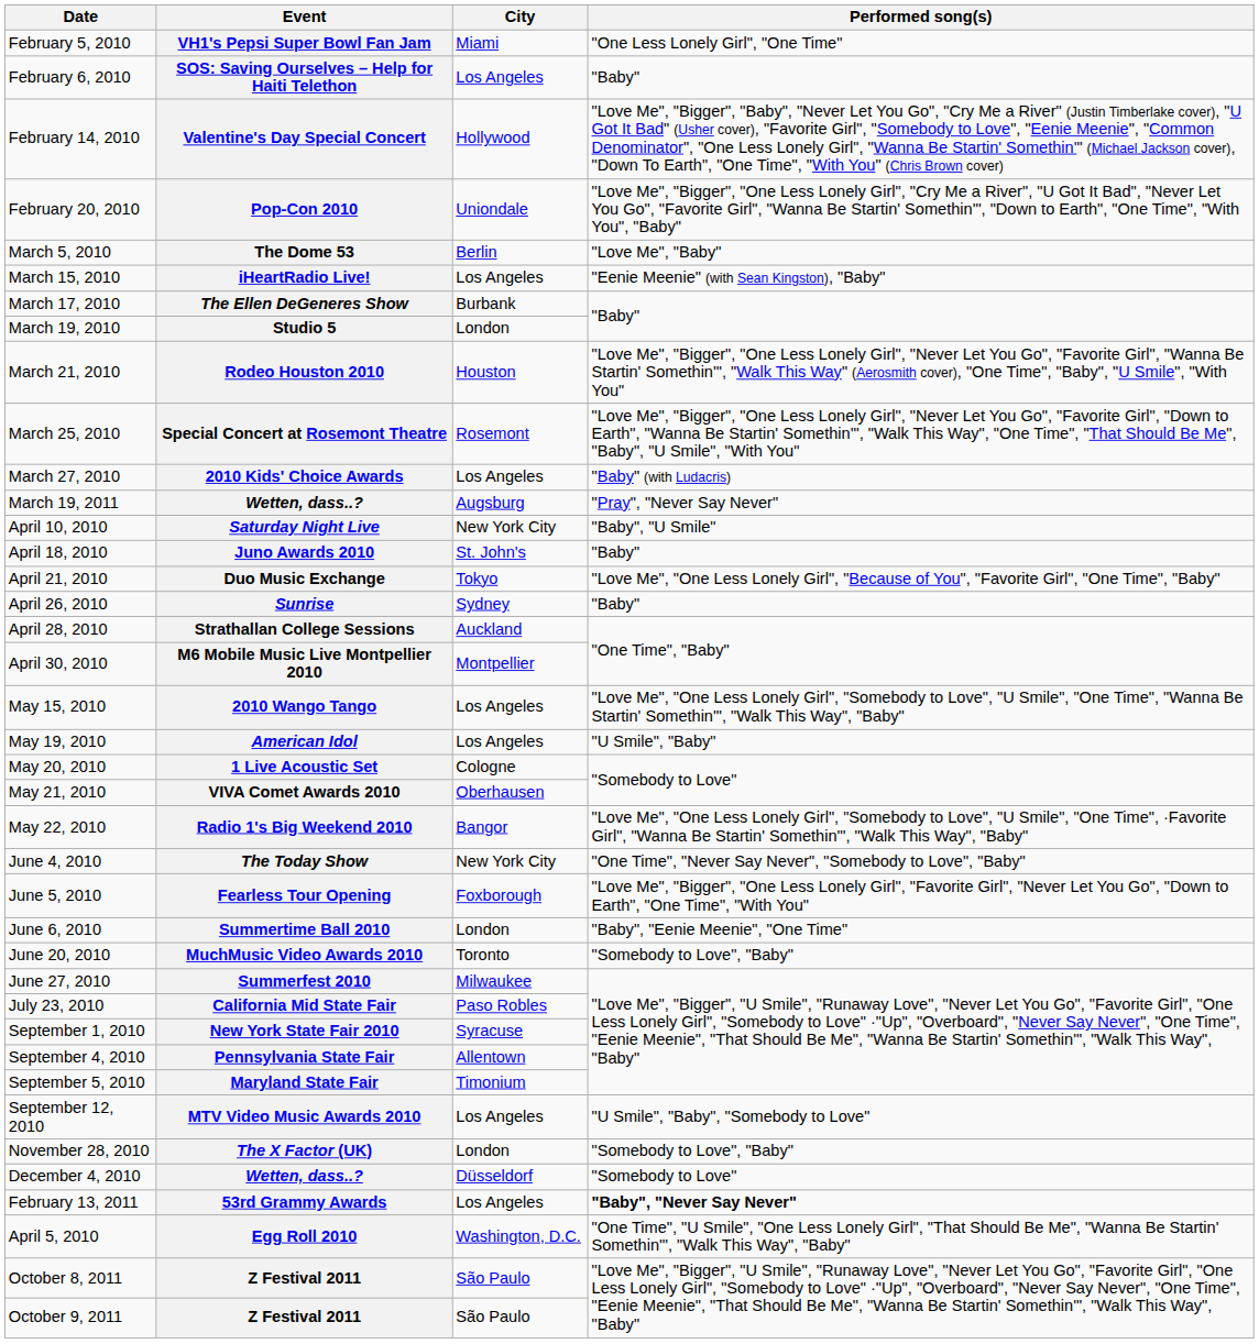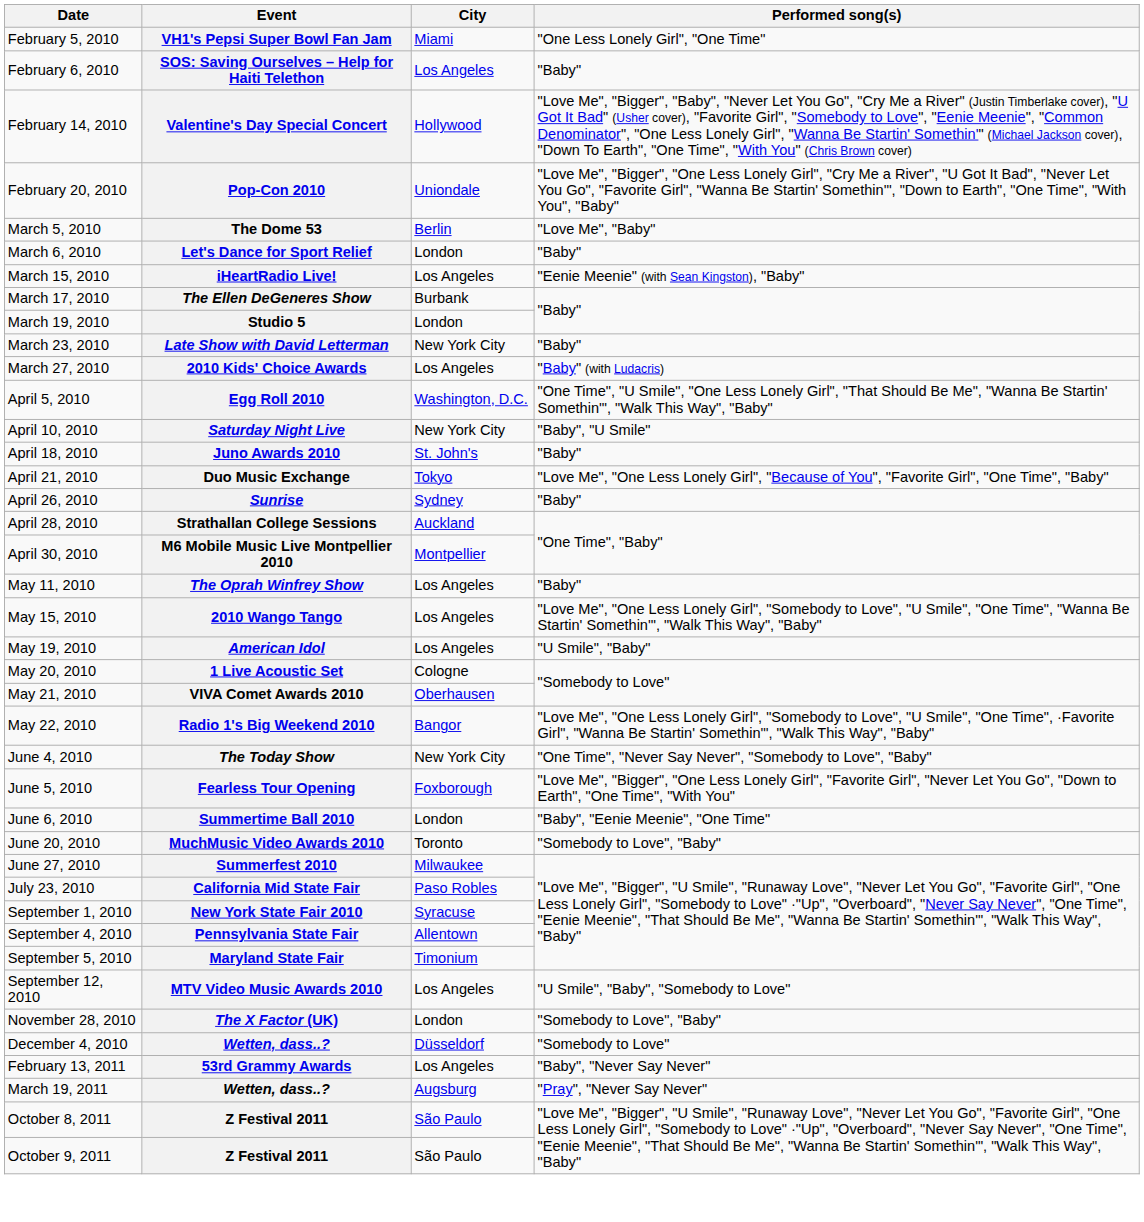+ row: March 6, 2010 | Let's Dance for Sport Relief | London | "Baby"
- row: March 21, 2010 | Rodeo Houston 2010 | Houston | "Love Me", "Bigger", "One Less Lonely Girl", "Never Let You Go", "Favorite Girl", "Wanna Be Startin' Somethin'", "Walk This Way" (Aerosmith cover), "One Time", "Baby", "U Smile", "With You"
+ row: March 23, 2010 | Late Show with David Letterman | New York City | "Baby"
- row: March 25, 2010 | Special Concert at Rosemont Theatre | Rosemont | "Love Me", "Bigger", "One Less Lonely Girl", "Never Let You Go", "Favorite Girl", "Down to Earth", "Wanna Be Startin' Somethin'", "Walk This Way", "One Time", "That Should Be Me", "Baby", "U Smile", "With You"
rows swapped: Egg Roll 2010 <-> March 19, 2011 / Wetten, dass..?
+ row: May 11, 2010 | The Oprah Winfrey Show | Los Angeles | "Baby"
53rd Grammy Awards | Performed song(s): bold -> normal
